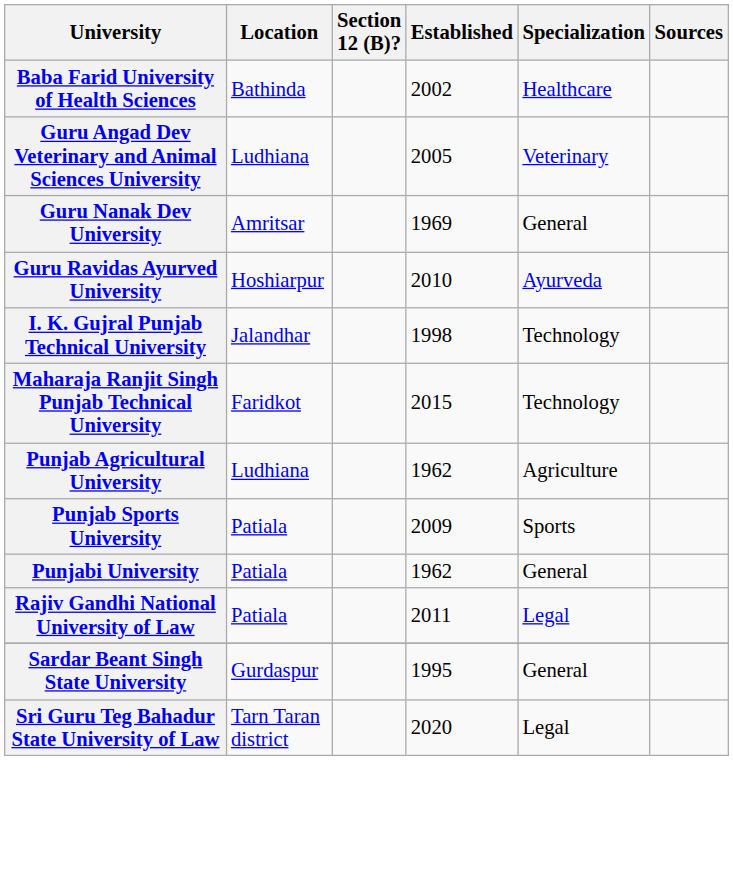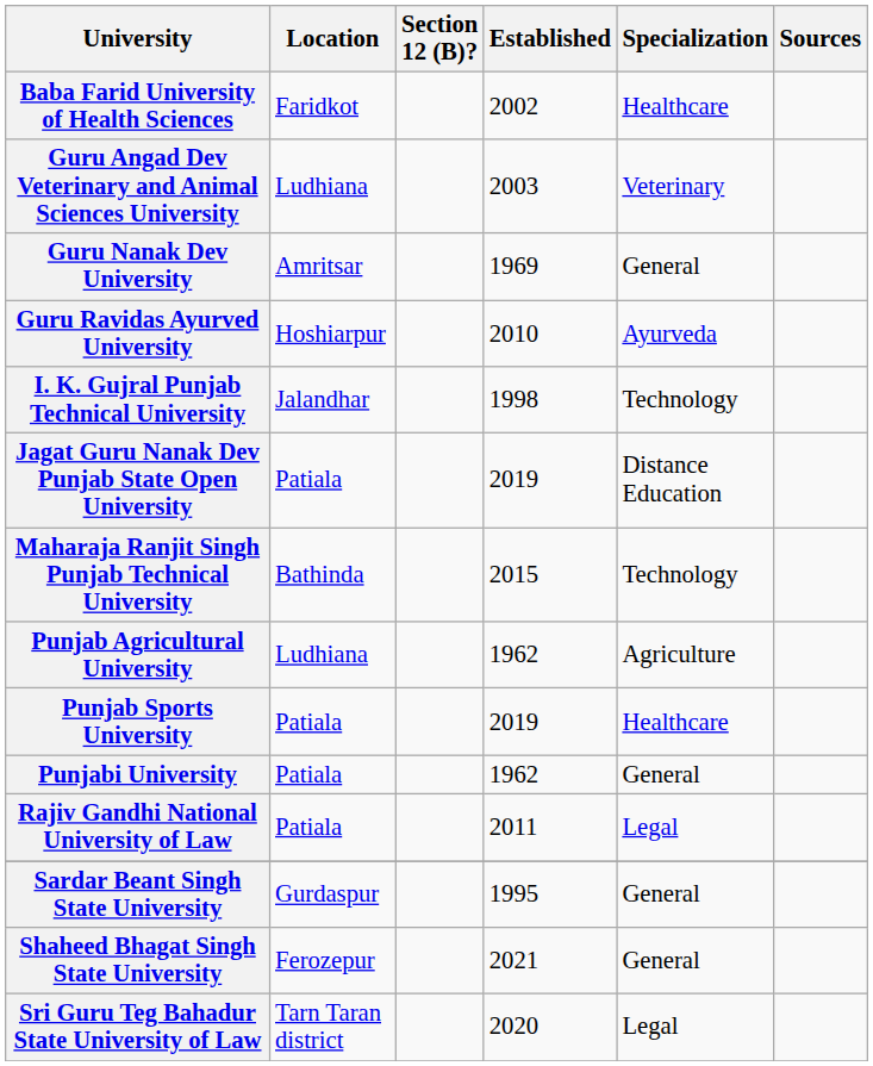Baba Farid University of Health Sciences | Location: Bathinda -> Faridkot
Guru Angad Dev Veterinary and Animal Sciences University | Established: 2005 -> 2003
+ row: Jagat Guru Nanak Dev Punjab State Open University | Patiala | 2019 | Distance Education
Maharaja Ranjit Singh Punjab Technical University | Location: Faridkot -> Bathinda
Punjab Sports University | Established: 2009 -> 2019
Punjab Sports University | Specialization: Sports -> Healthcare
+ row: Shaheed Bhagat Singh State University | Ferozepur | 2021 | General
